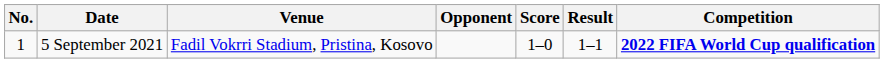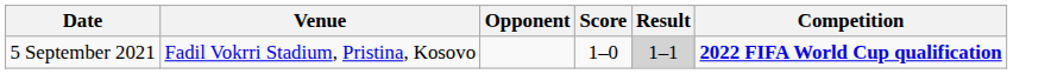- column: No. | 1
5 September 2021 | Result: no background -> lightgrey background
